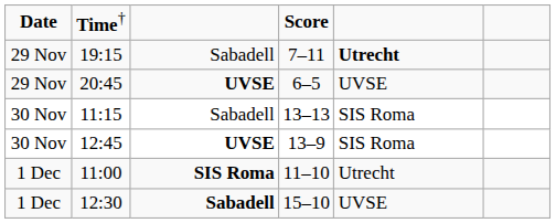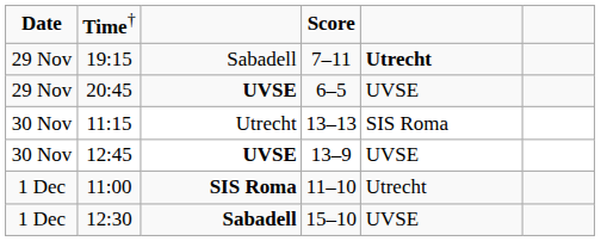11:15 | column 3: Sabadell -> Utrecht
12:45 | column 5: SIS Roma -> UVSE
